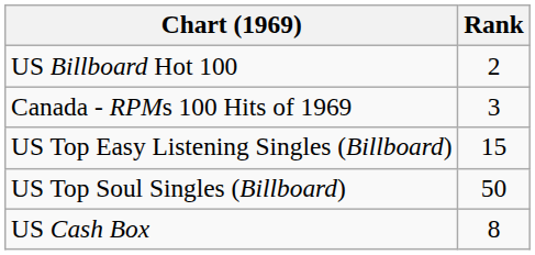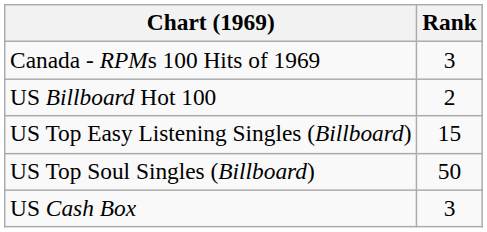rows swapped: Canada - RPMs 100 Hits of 1969 <-> US Billboard Hot 100
US Cash Box | Rank: 8 -> 3
